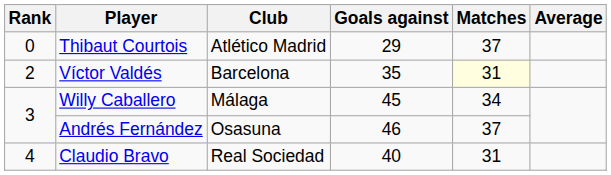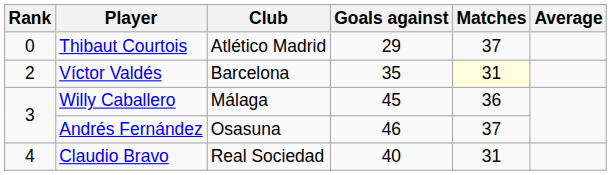Willy Caballero | Matches: 34 -> 36
